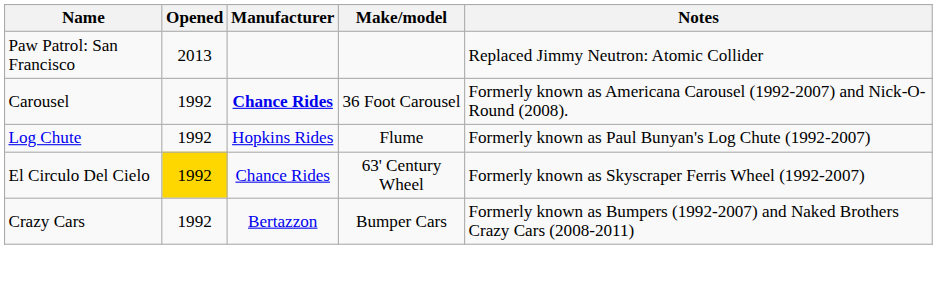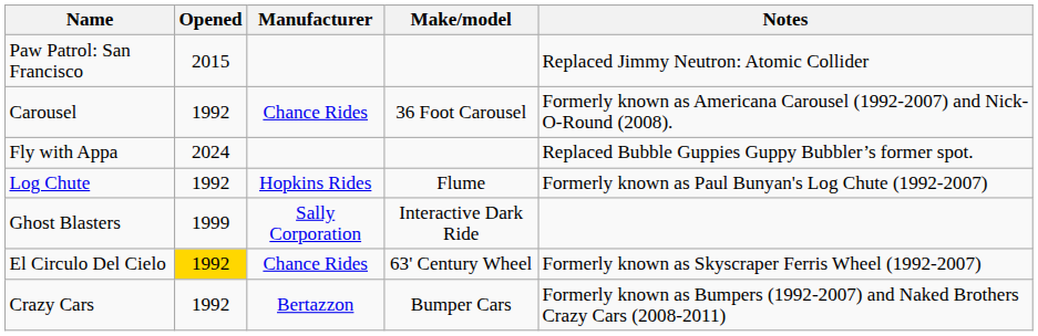Paw Patrol: San Francisco | Opened: 2013 -> 2015
Carousel | Manufacturer: bold -> normal
+ row: Fly with Appa | 2024 | Replaced Bubble Guppies Guppy Bubbler’s former spot.
+ row: Ghost Blasters | 1999 | Sally Corporation | Interactive Dark Ride
